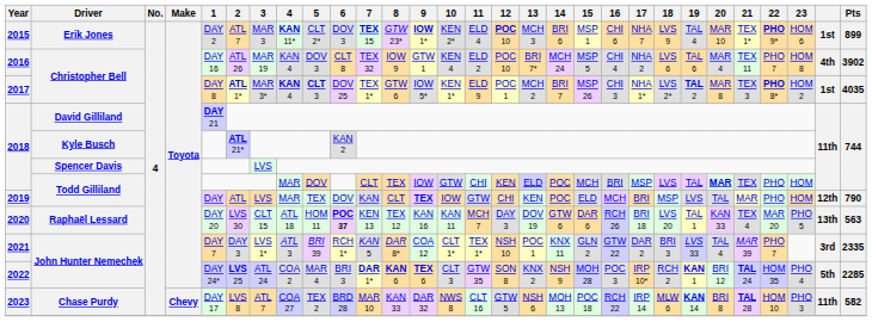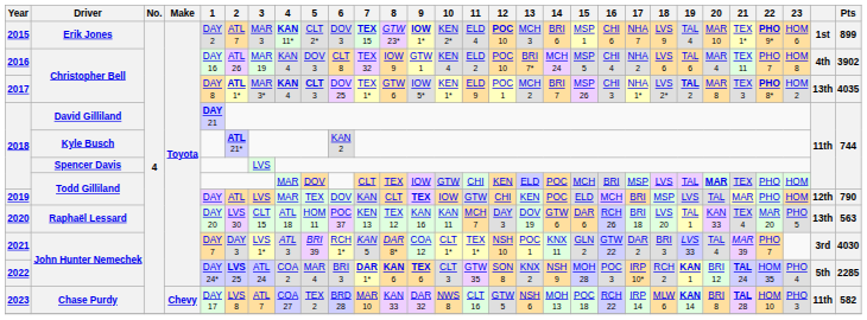2017 | column 28: 1st -> 13th
2020 | 6: bold -> normal
2021 | Pts: 2335 -> 4030
